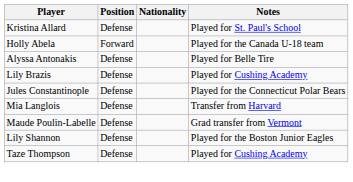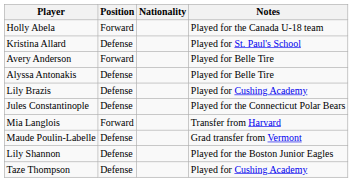rows swapped: Holly Abela <-> Kristina Allard
+ row: Avery Anderson | Forward | Played for Belle Tire
Mia Langlois | Position: Defense -> Forward
